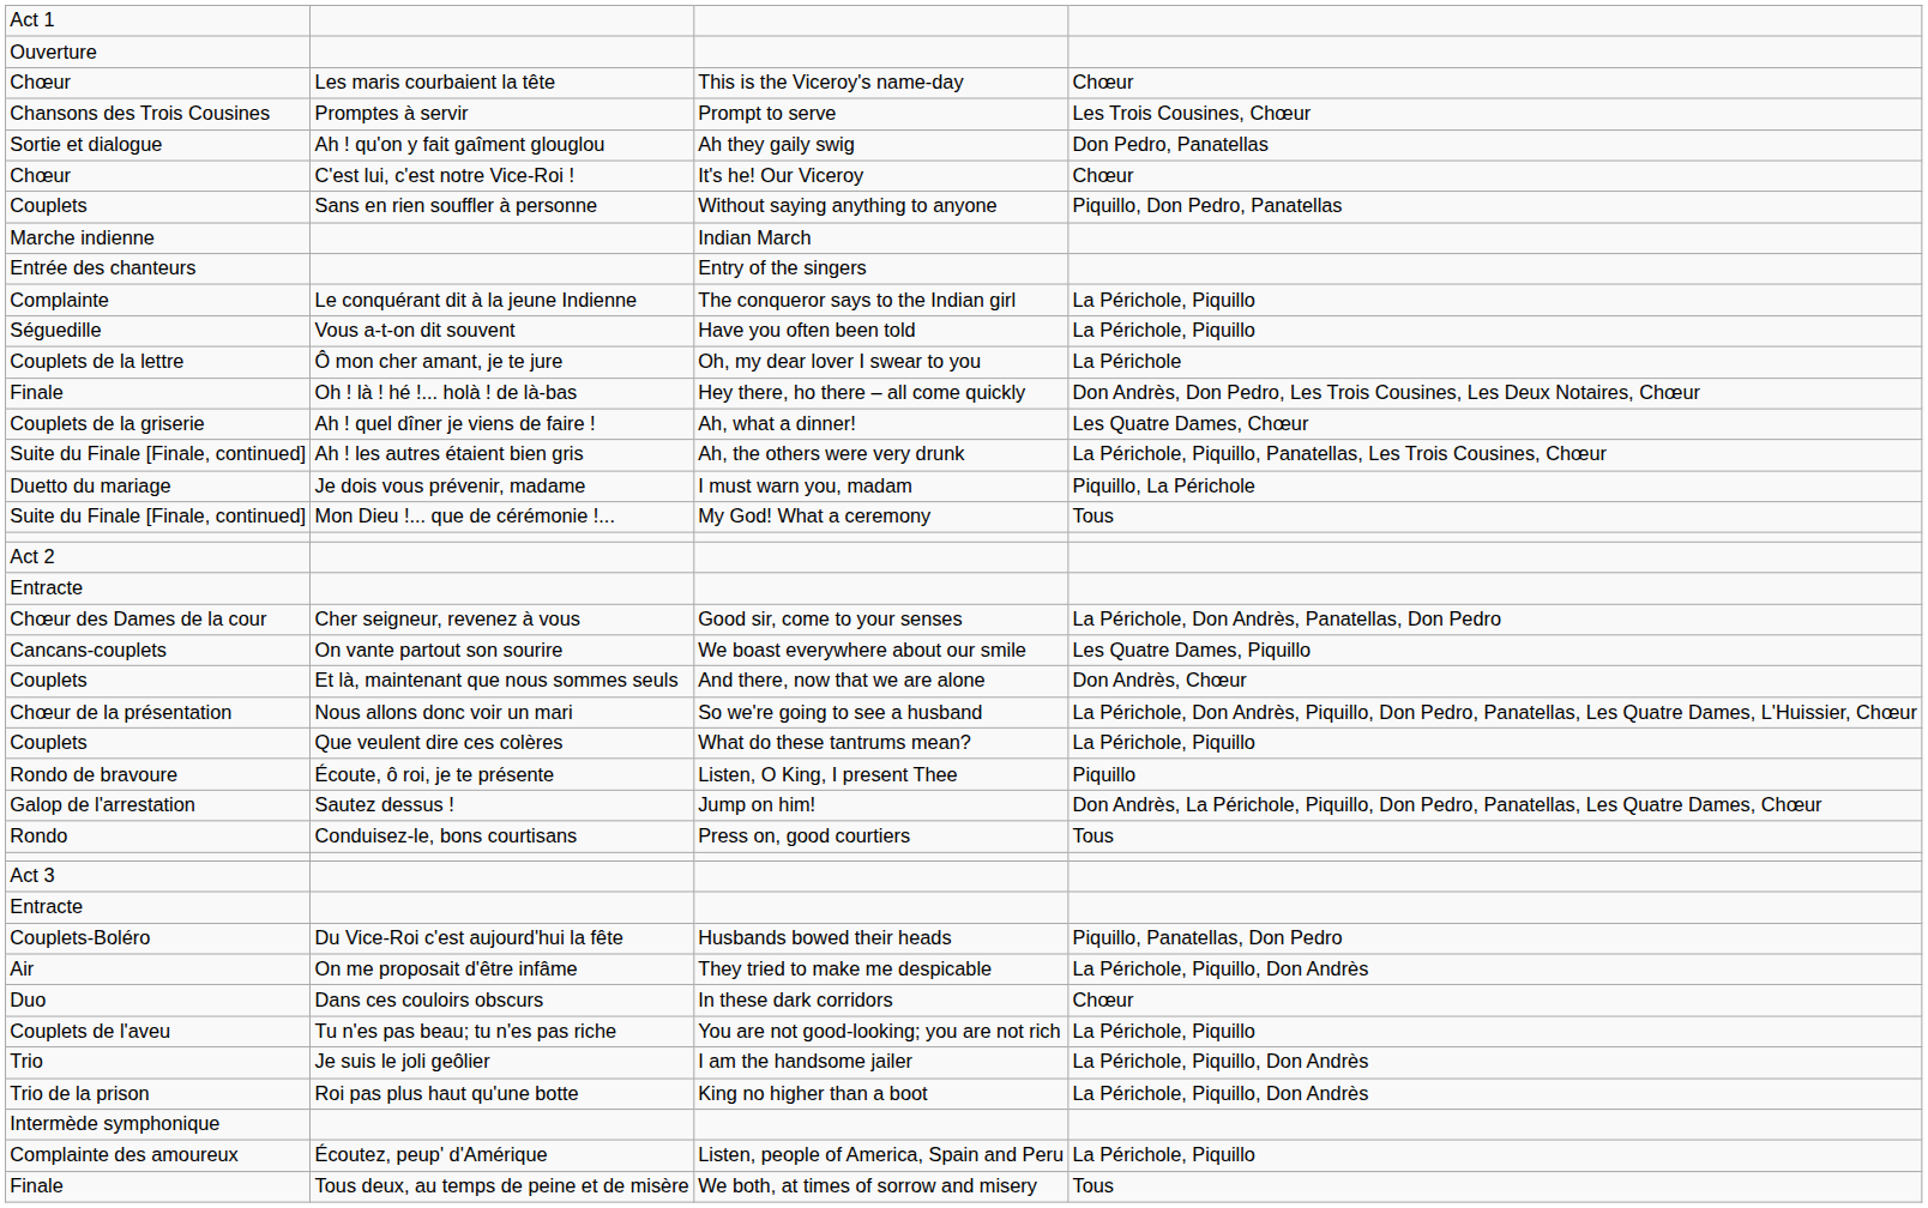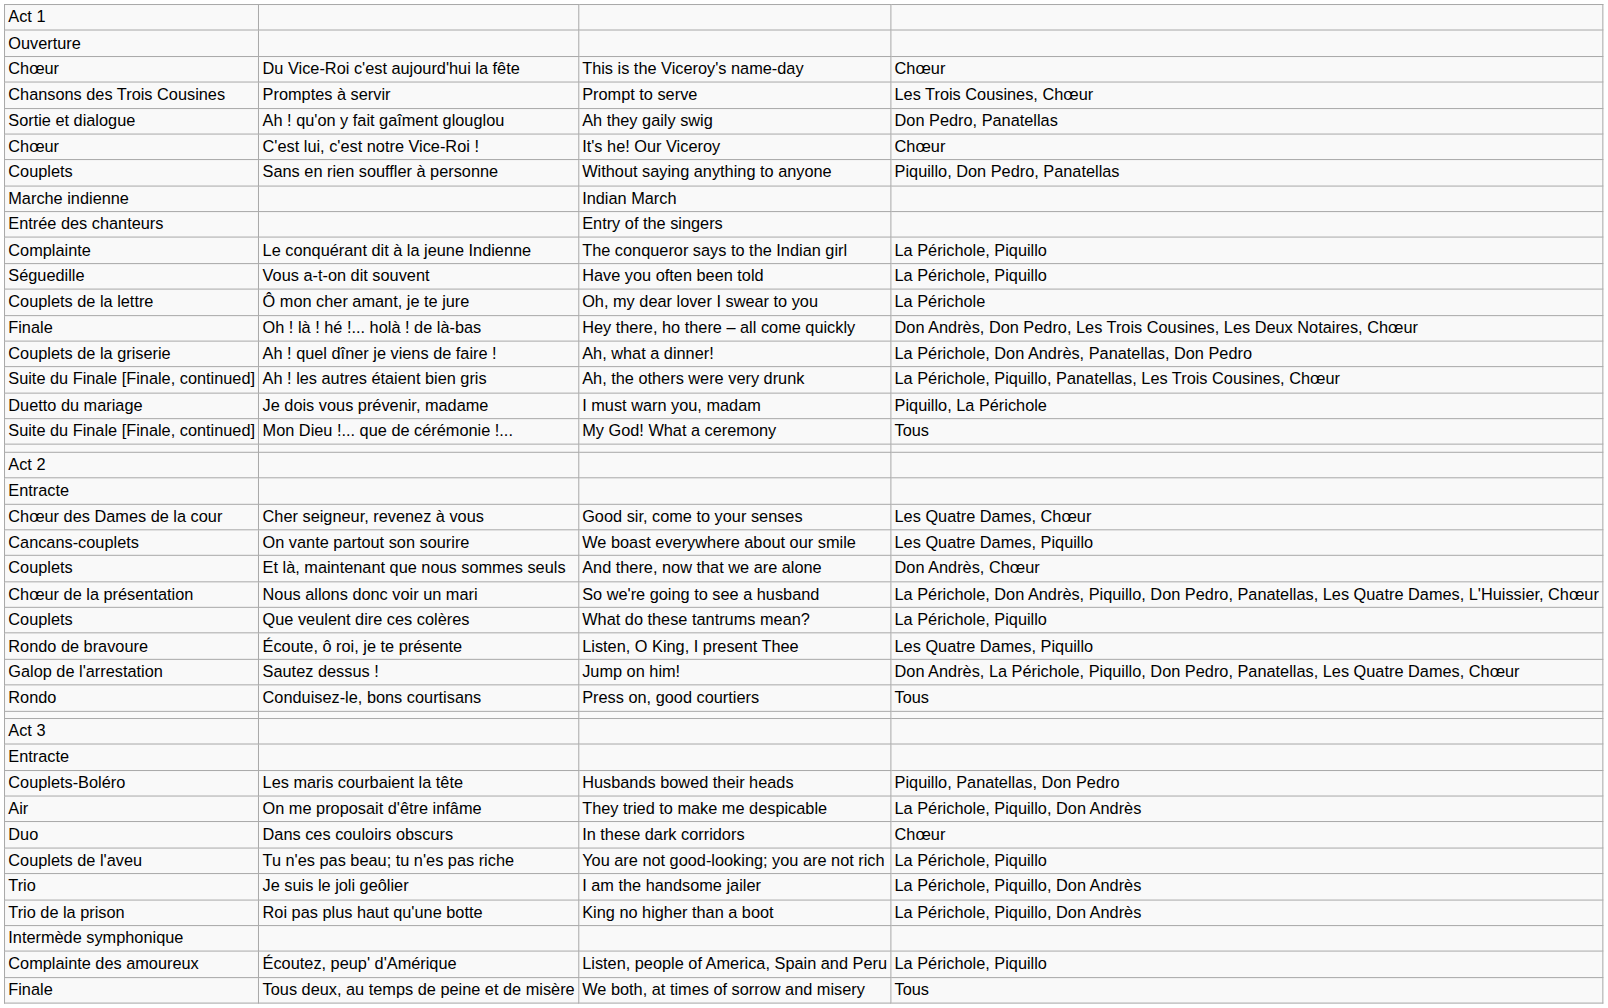Chœur / This is the Viceroy's name-day | column 2: Les maris courbaient la tête -> Du Vice-Roi c'est aujourd'hui la fête
Couplets de la griserie | column 4: Les Quatre Dames, Chœur -> La Périchole, Don Andrès, Panatellas, Don Pedro
Chœur des Dames de la cour | column 4: La Périchole, Don Andrès, Panatellas, Don Pedro -> Les Quatre Dames, Chœur
Rondo de bravoure | column 4: Piquillo -> Les Quatre Dames, Piquillo
Couplets-Boléro | column 2: Du Vice-Roi c'est aujourd'hui la fête -> Les maris courbaient la tête
